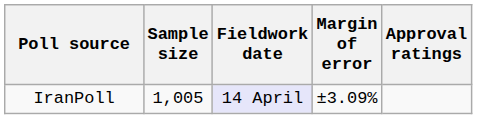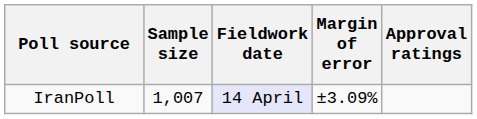IranPoll | Sample size: 1,005 -> 1,007
